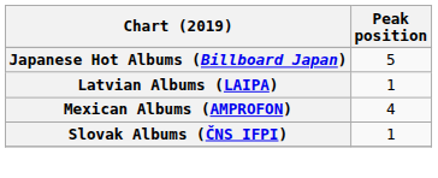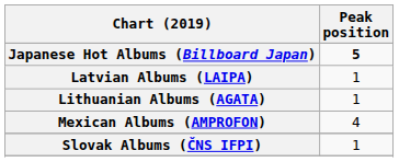Japanese Hot Albums (Billboard Japan) | Peak position: normal -> bold
+ row: Lithuanian Albums (AGATA) | 1
